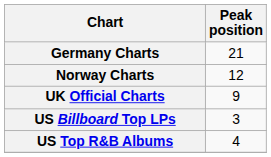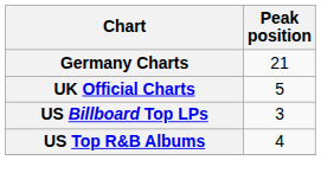- row: Norway Charts | 12
UK Official Charts | Peak position: 9 -> 5
